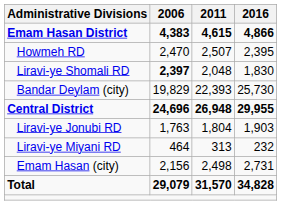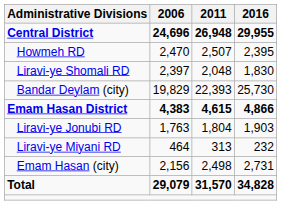rows swapped: Central District <-> Emam Hasan District
Liravi-ye Shomali RD | 2006: bold -> normal
